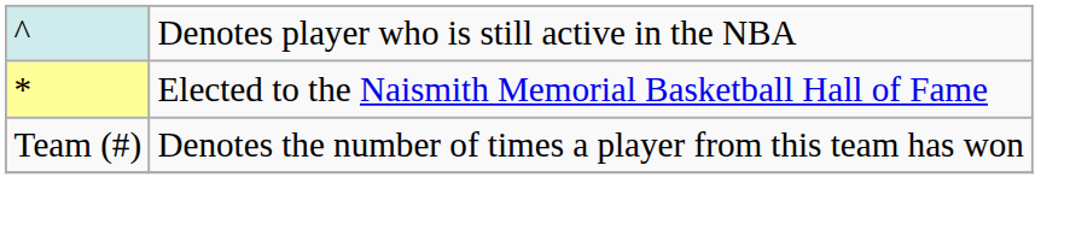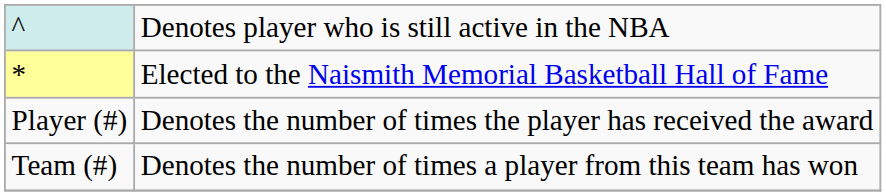+ row: Player (#) | Denotes the number of times the player has received the award
